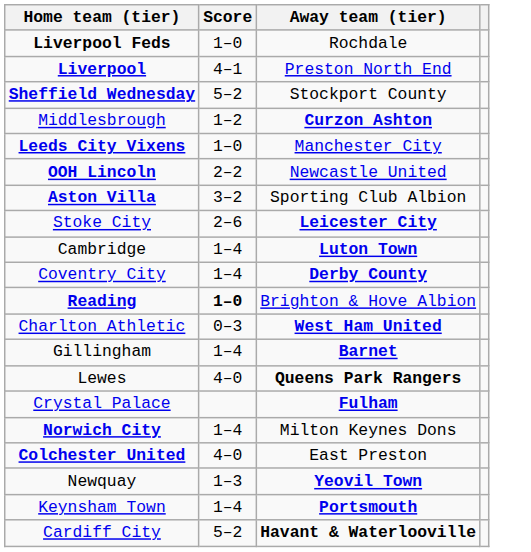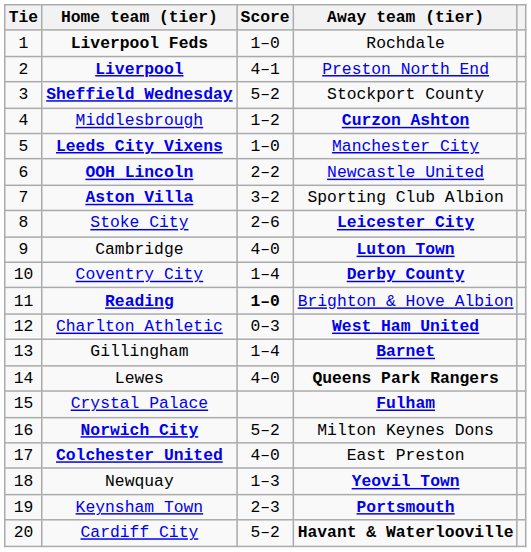+ column: Tie | 1 | 2 | 3 | 4 | 5 | 6 | 7 | 8 | 9 | 10 | 11 | 12 | 13 | 14 | 15 | 16 | 17 | 18 | 19 | 20
Cambridge | Score: 1–4 -> 4–0
Norwich City | Score: 1–4 -> 5–2
Keynsham Town | Score: 1–4 -> 2–3
